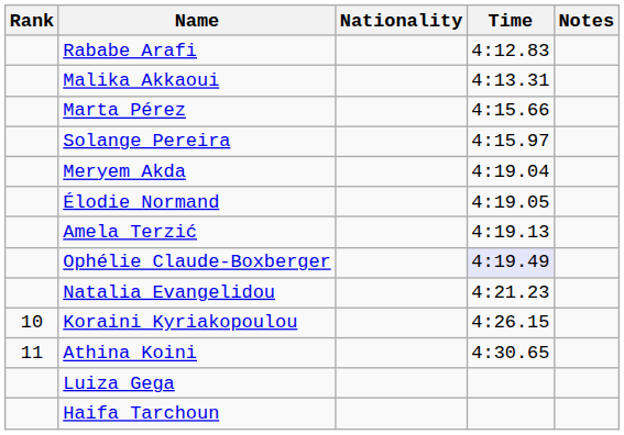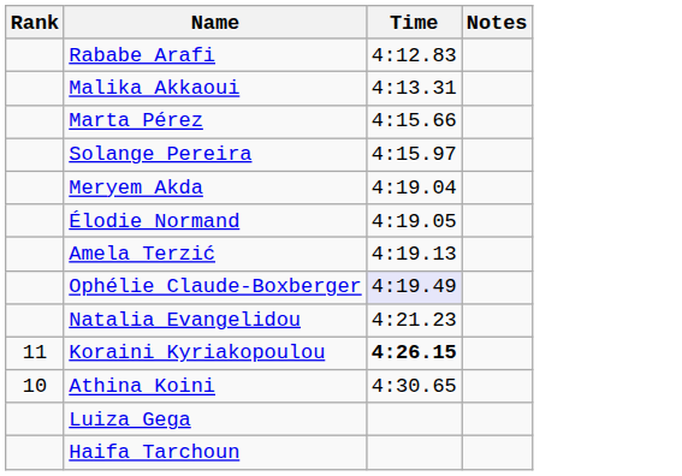- column: Nationality
Koraini Kyriakopoulou | Rank: 10 -> 11
Koraini Kyriakopoulou | Time: normal -> bold
Athina Koini | Rank: 11 -> 10
